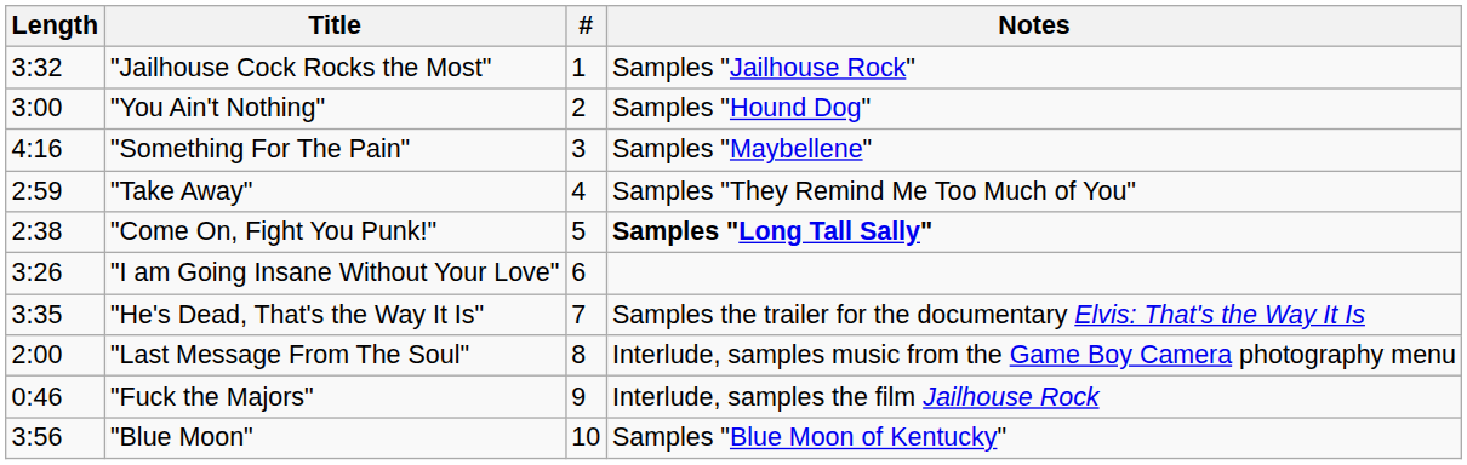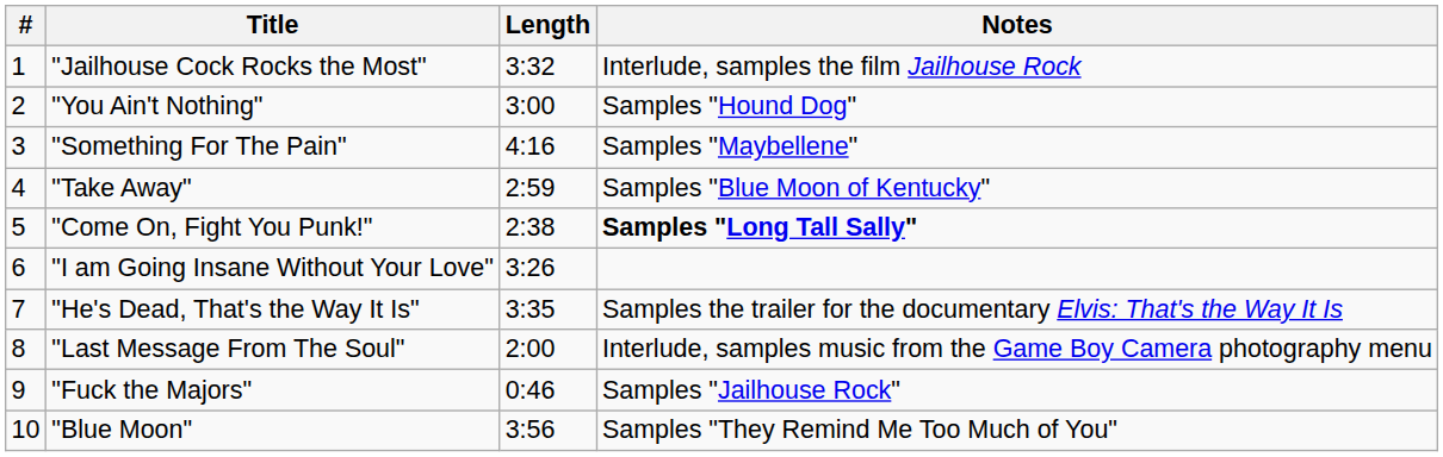columns swapped: # <-> Length
"Jailhouse Cock Rocks the Most" | Notes: Samples "Jailhouse Rock" -> Interlude, samples the film Jailhouse Rock
"Take Away" | Notes: Samples "They Remind Me Too Much of You" -> Samples "Blue Moon of Kentucky"
"Fuck the Majors" | Notes: Interlude, samples the film Jailhouse Rock -> Samples "Jailhouse Rock"
"Blue Moon" | Notes: Samples "Blue Moon of Kentucky" -> Samples "They Remind Me Too Much of You"
